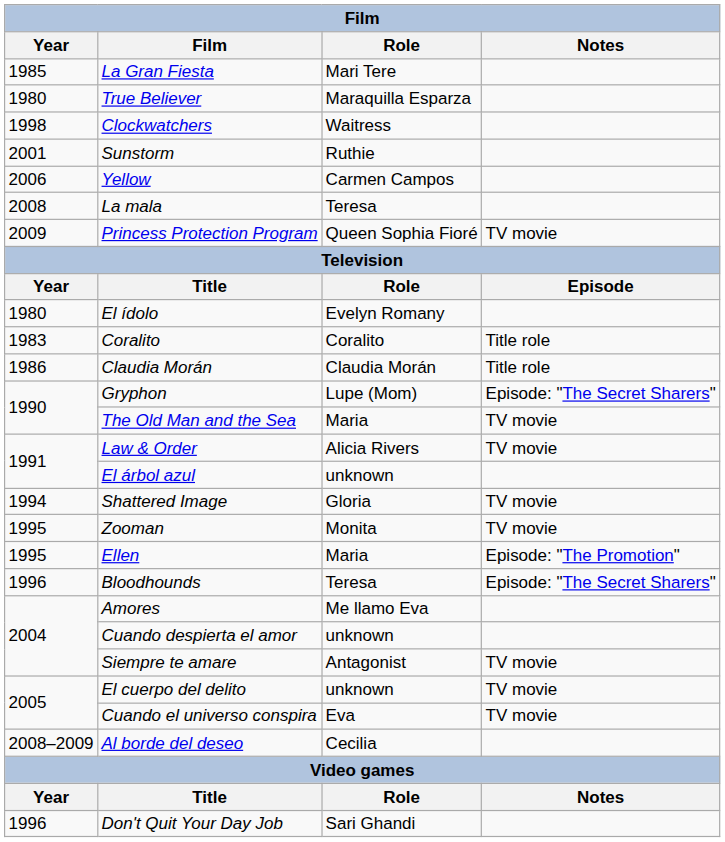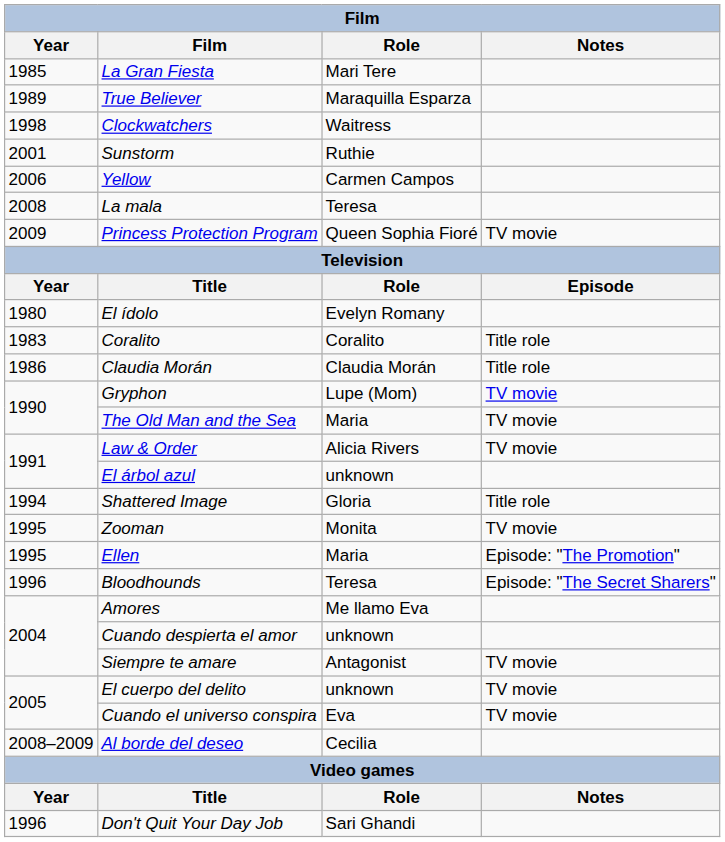True Believer | Year: 1980 -> 1989
Gryphon | Notes: Episode: "The Secret Sharers" -> TV movie
Shattered Image | Notes: TV movie -> Title role
